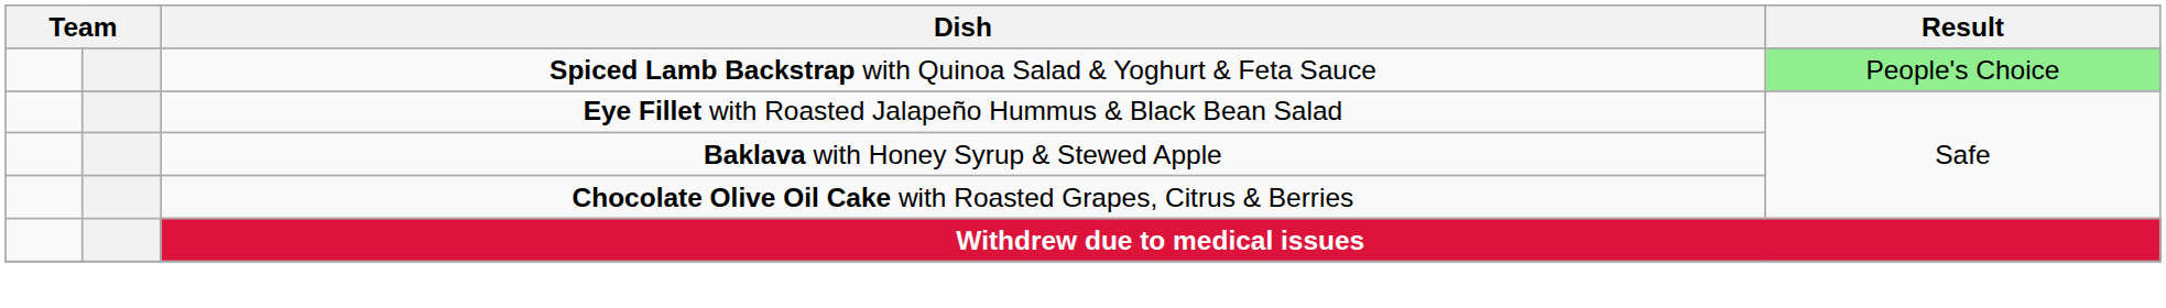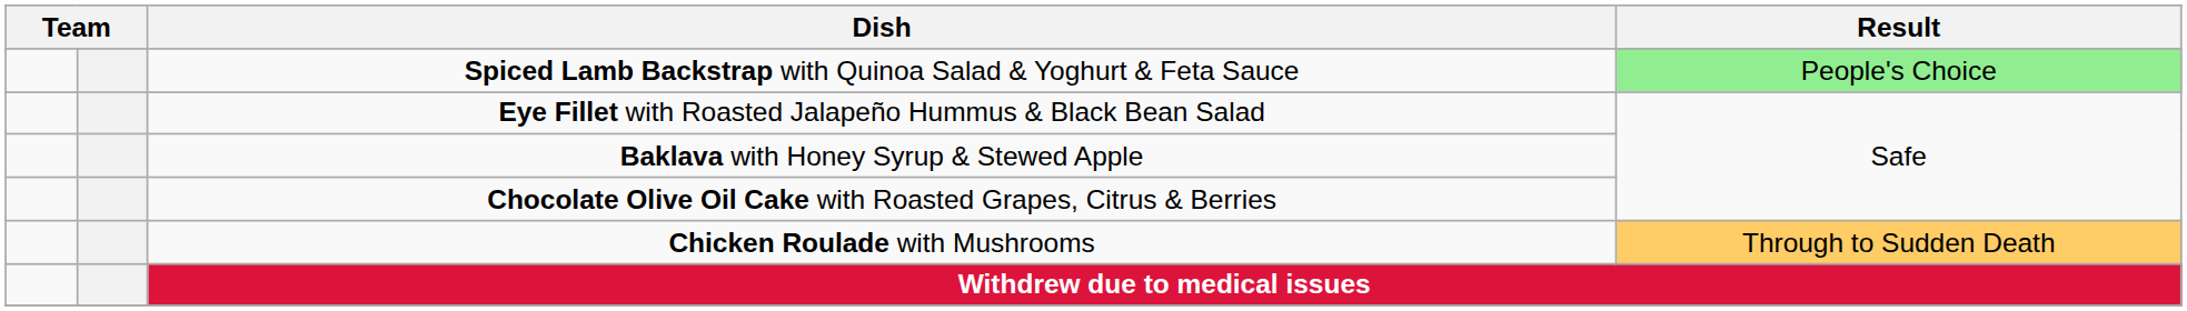+ row: Chicken Roulade with Mushrooms | Through to Sudden Death
